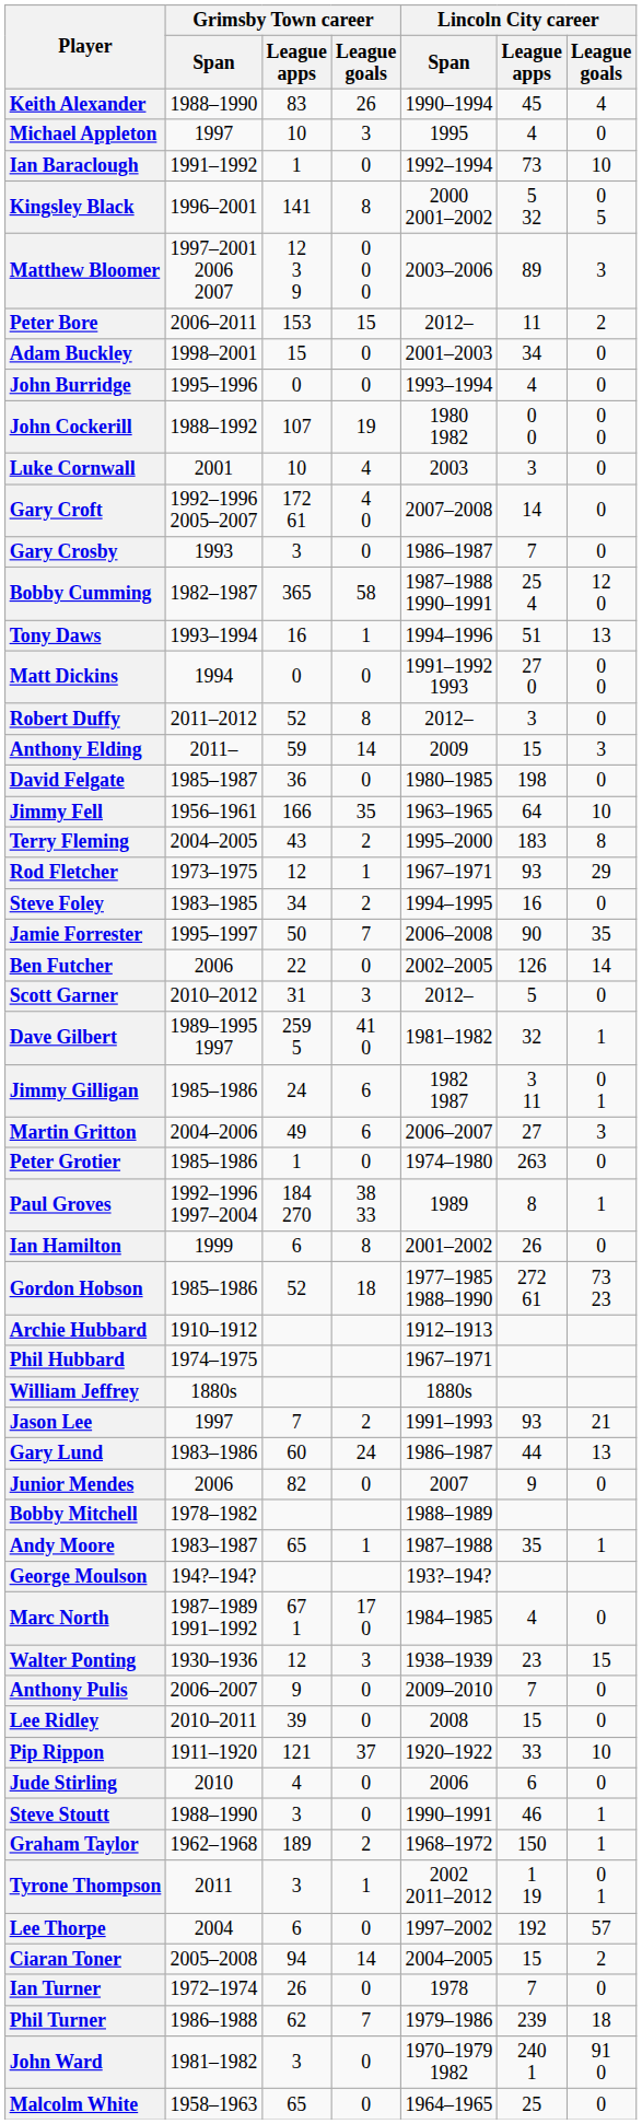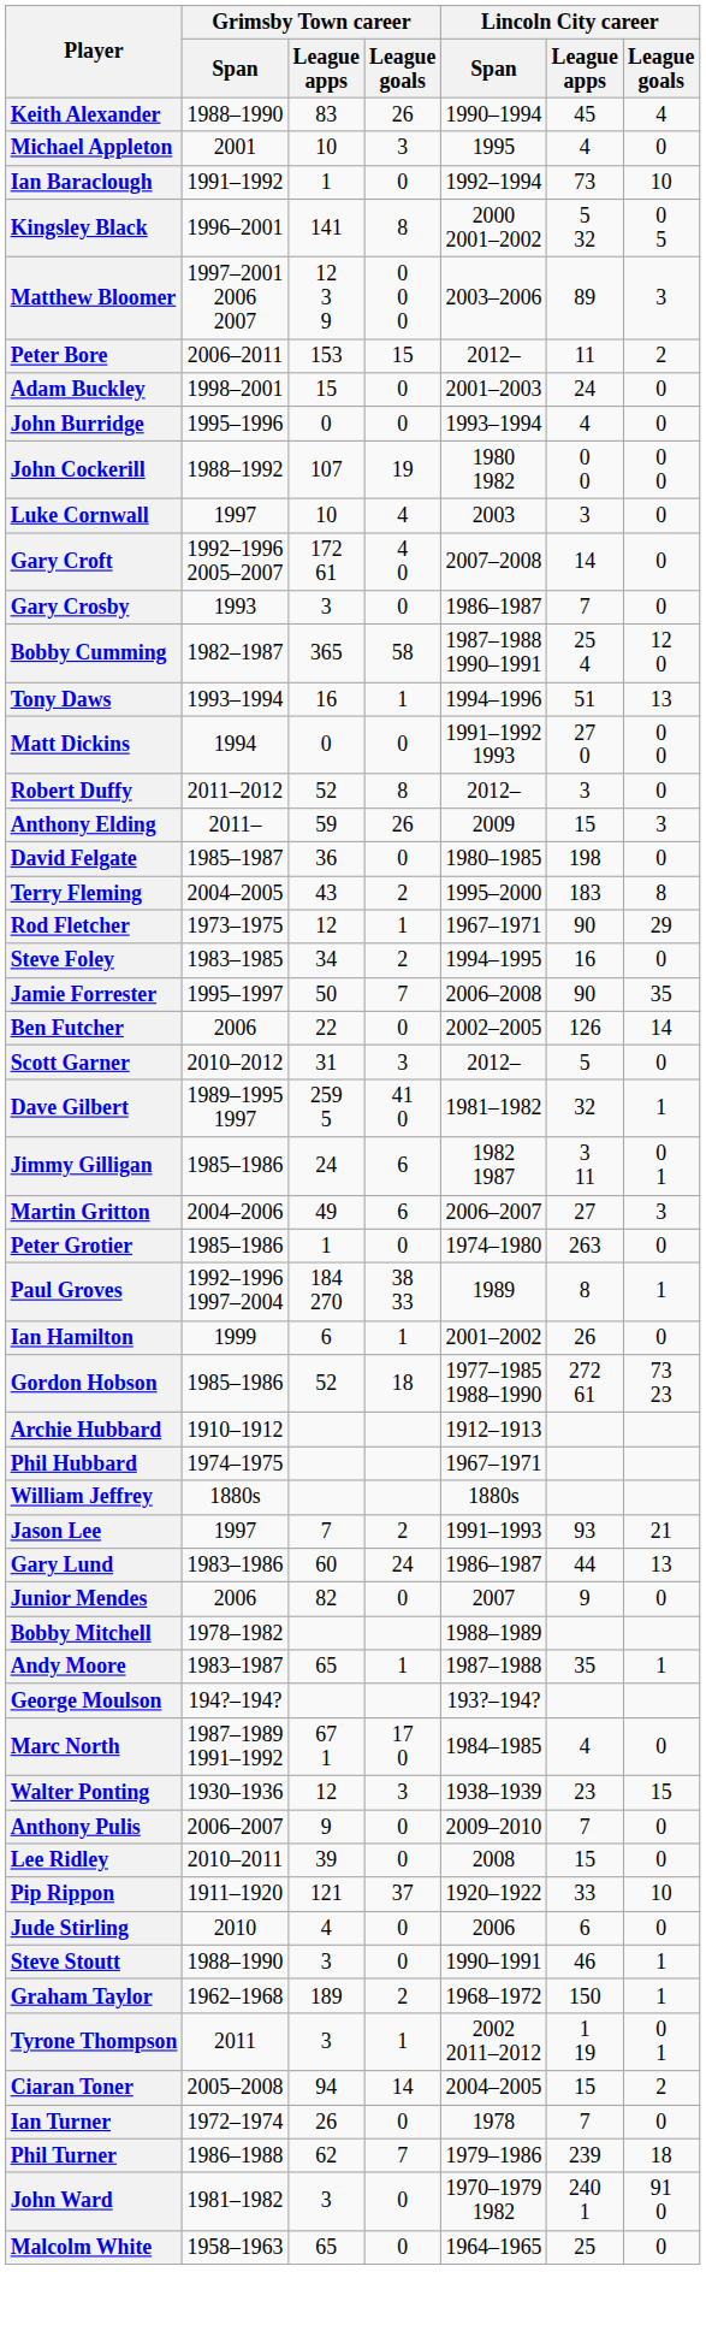Michael Appleton | Grimsby Town career / Span: 1997 -> 2001
Adam Buckley | Lincoln City career / League apps: 34 -> 24
Luke Cornwall | Grimsby Town career / Span: 2001 -> 1997
Anthony Elding | Grimsby Town career / League goals: 14 -> 26
- row: Jimmy Fell | 1956–1961 | 166 | 35 | 1963–1965 | 64 | 10
Rod Fletcher | Lincoln City career / League apps: 93 -> 90
Ian Hamilton | Grimsby Town career / League goals: 8 -> 1
- row: Lee Thorpe | 2004 | 6 | 0 | 1997–2002 | 192 | 57
